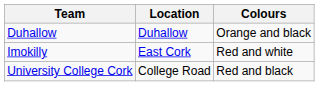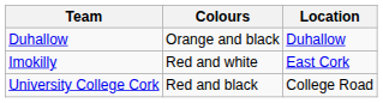columns swapped: Location <-> Colours
